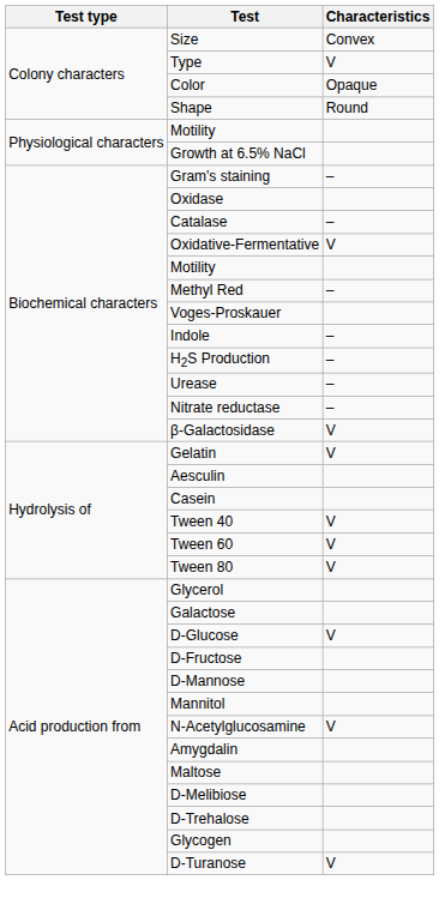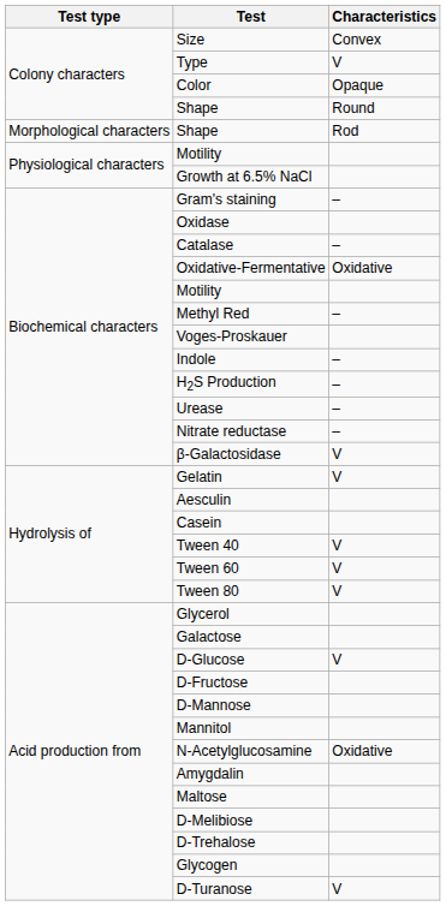+ row: Morphological characters | Shape | Rod
Oxidative-Fermentative | Characteristics: V -> Oxidative
N-Acetylglucosamine | Characteristics: V -> Oxidative
